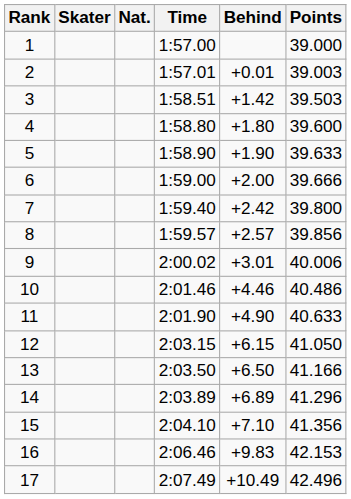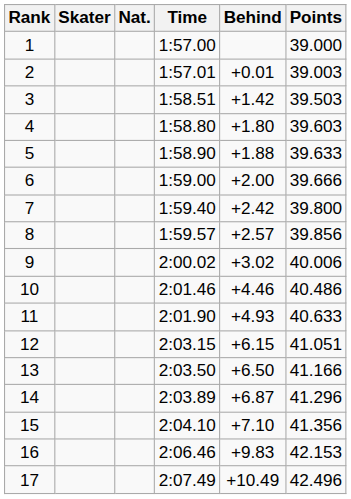4 | Points: 39.600 -> 39.603
5 | Behind: +1.90 -> +1.88
9 | Behind: +3.01 -> +3.02
11 | Behind: +4.90 -> +4.93
12 | Points: 41.050 -> 41.051
14 | Behind: +6.89 -> +6.87
